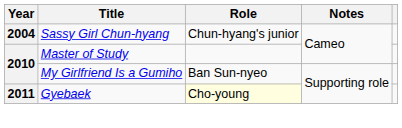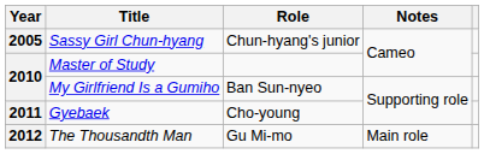Sassy Girl Chun-hyang | Year: 2004 -> 2005
Gyebaek | Role: lightyellow background -> no background
+ row: 2012 | The Thousandth Man | Gu Mi-mo | Main role
